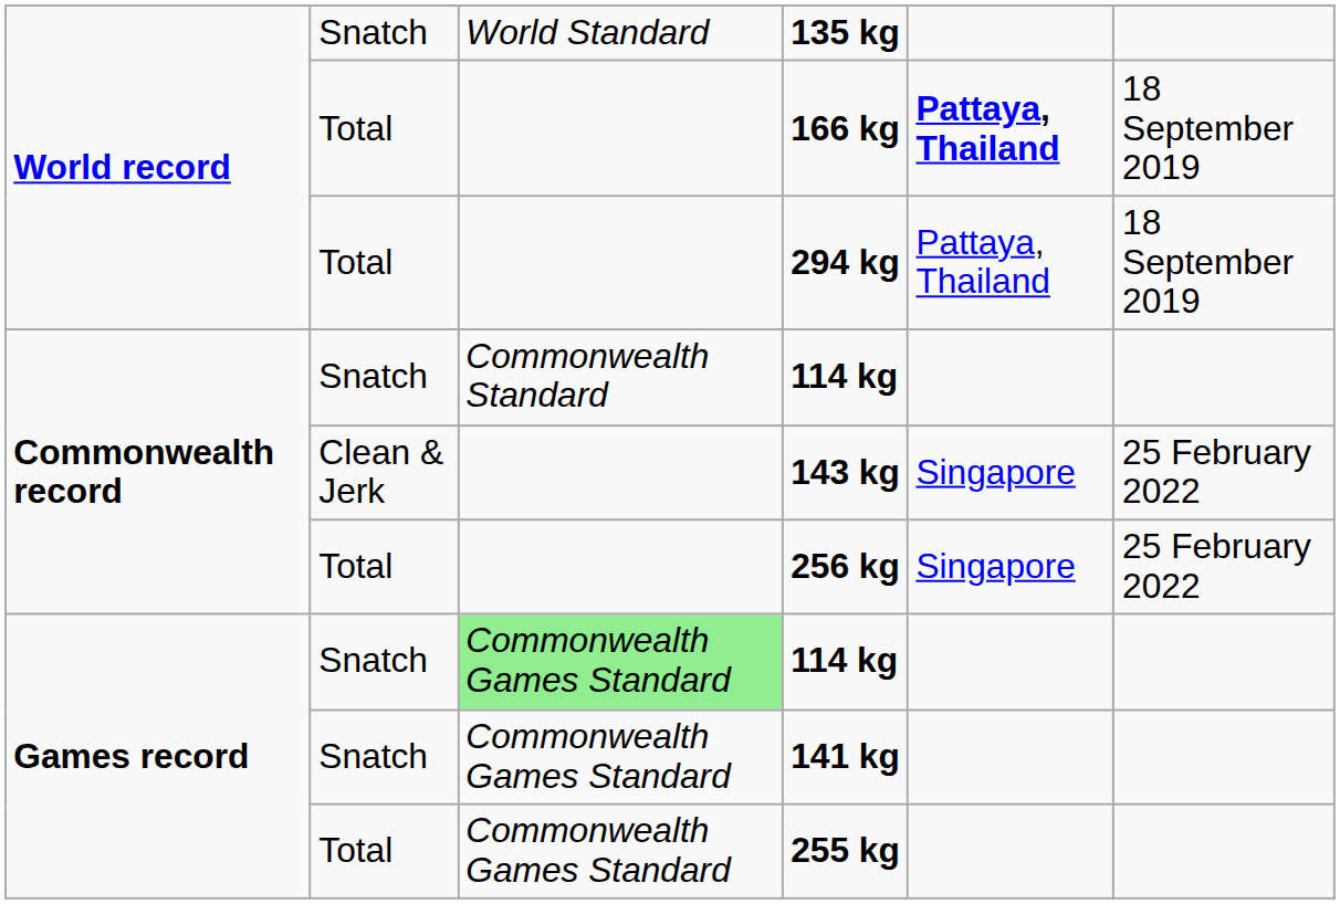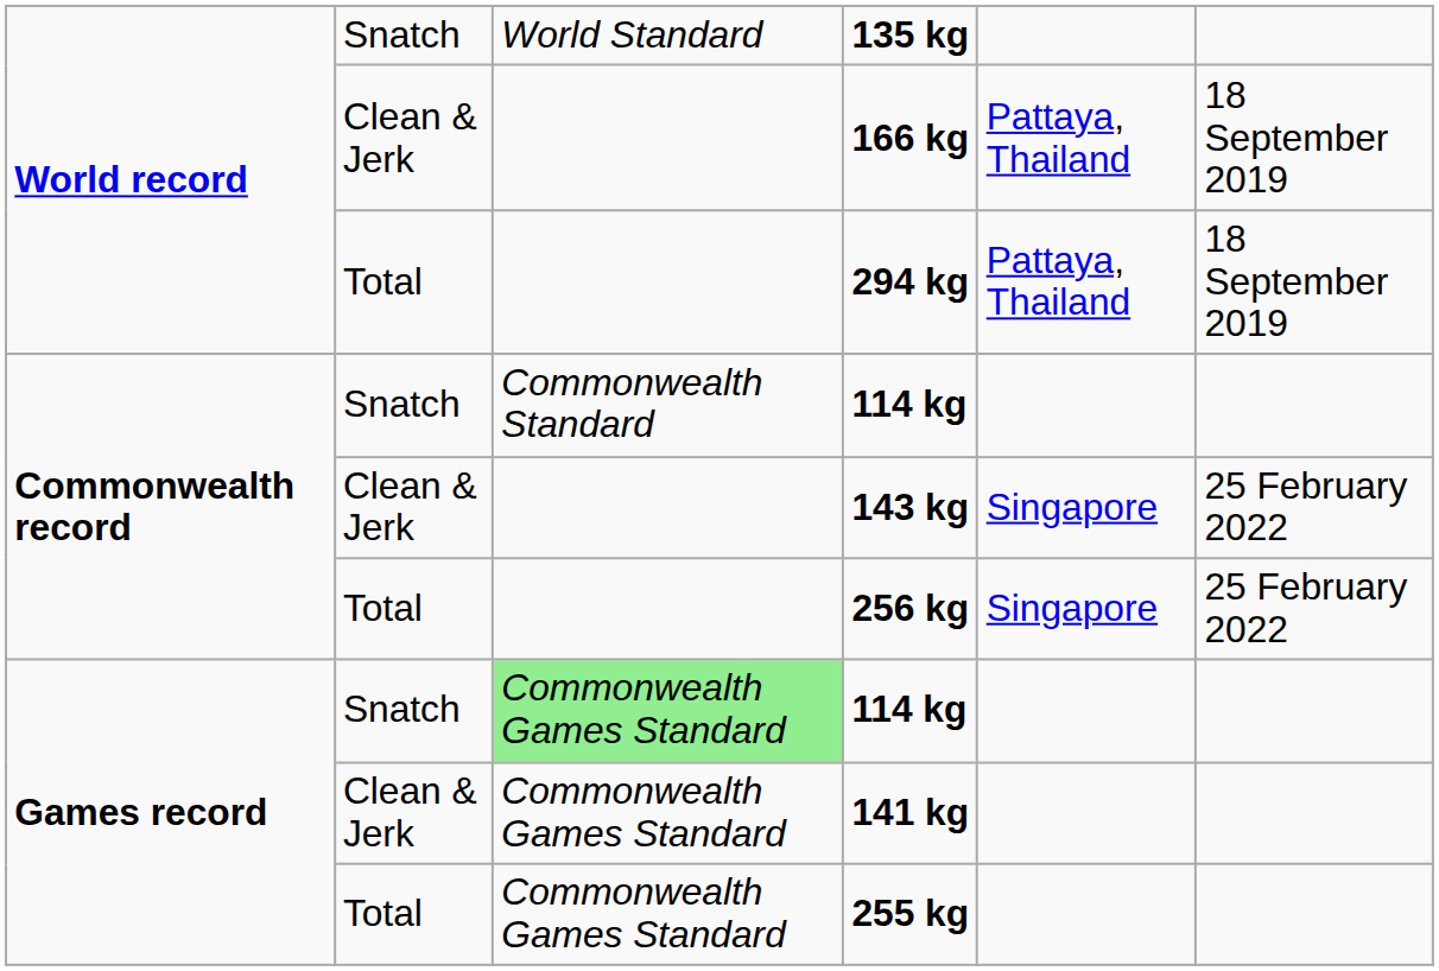166 kg | column 2: Total -> Clean & Jerk
166 kg | column 5: bold -> normal
141 kg | column 2: Snatch -> Clean & Jerk
